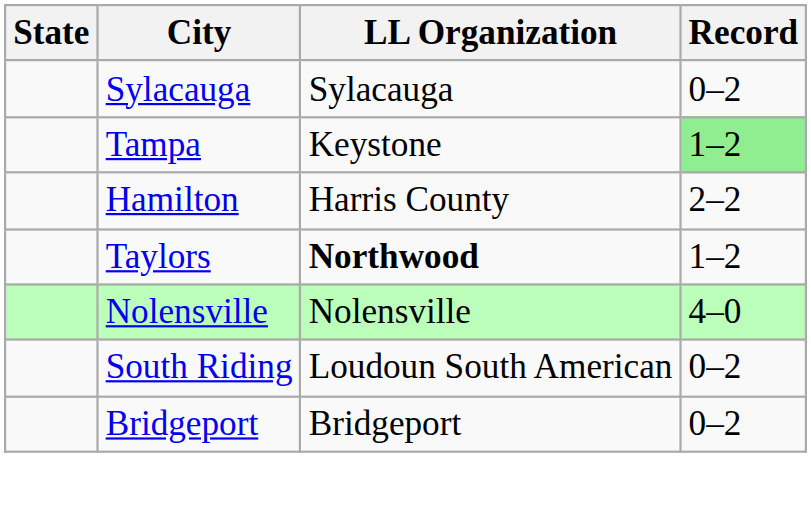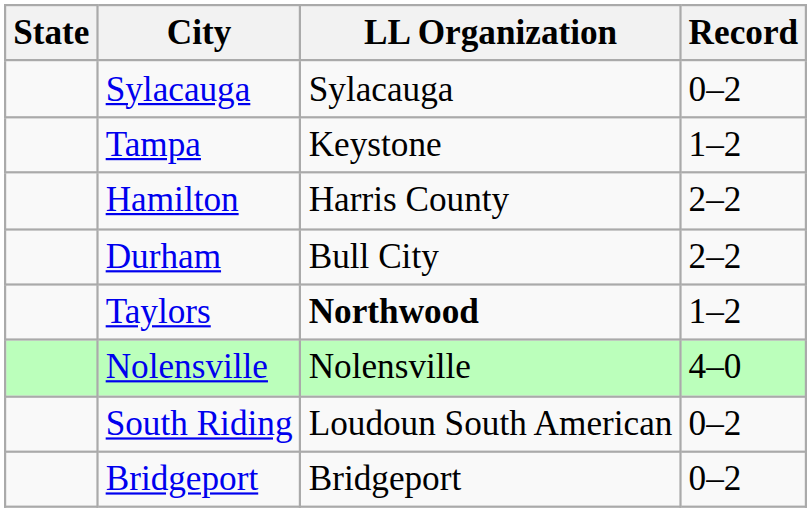Tampa | Record: lightgreen background -> no background
+ row: Durham | Bull City | 2–2
